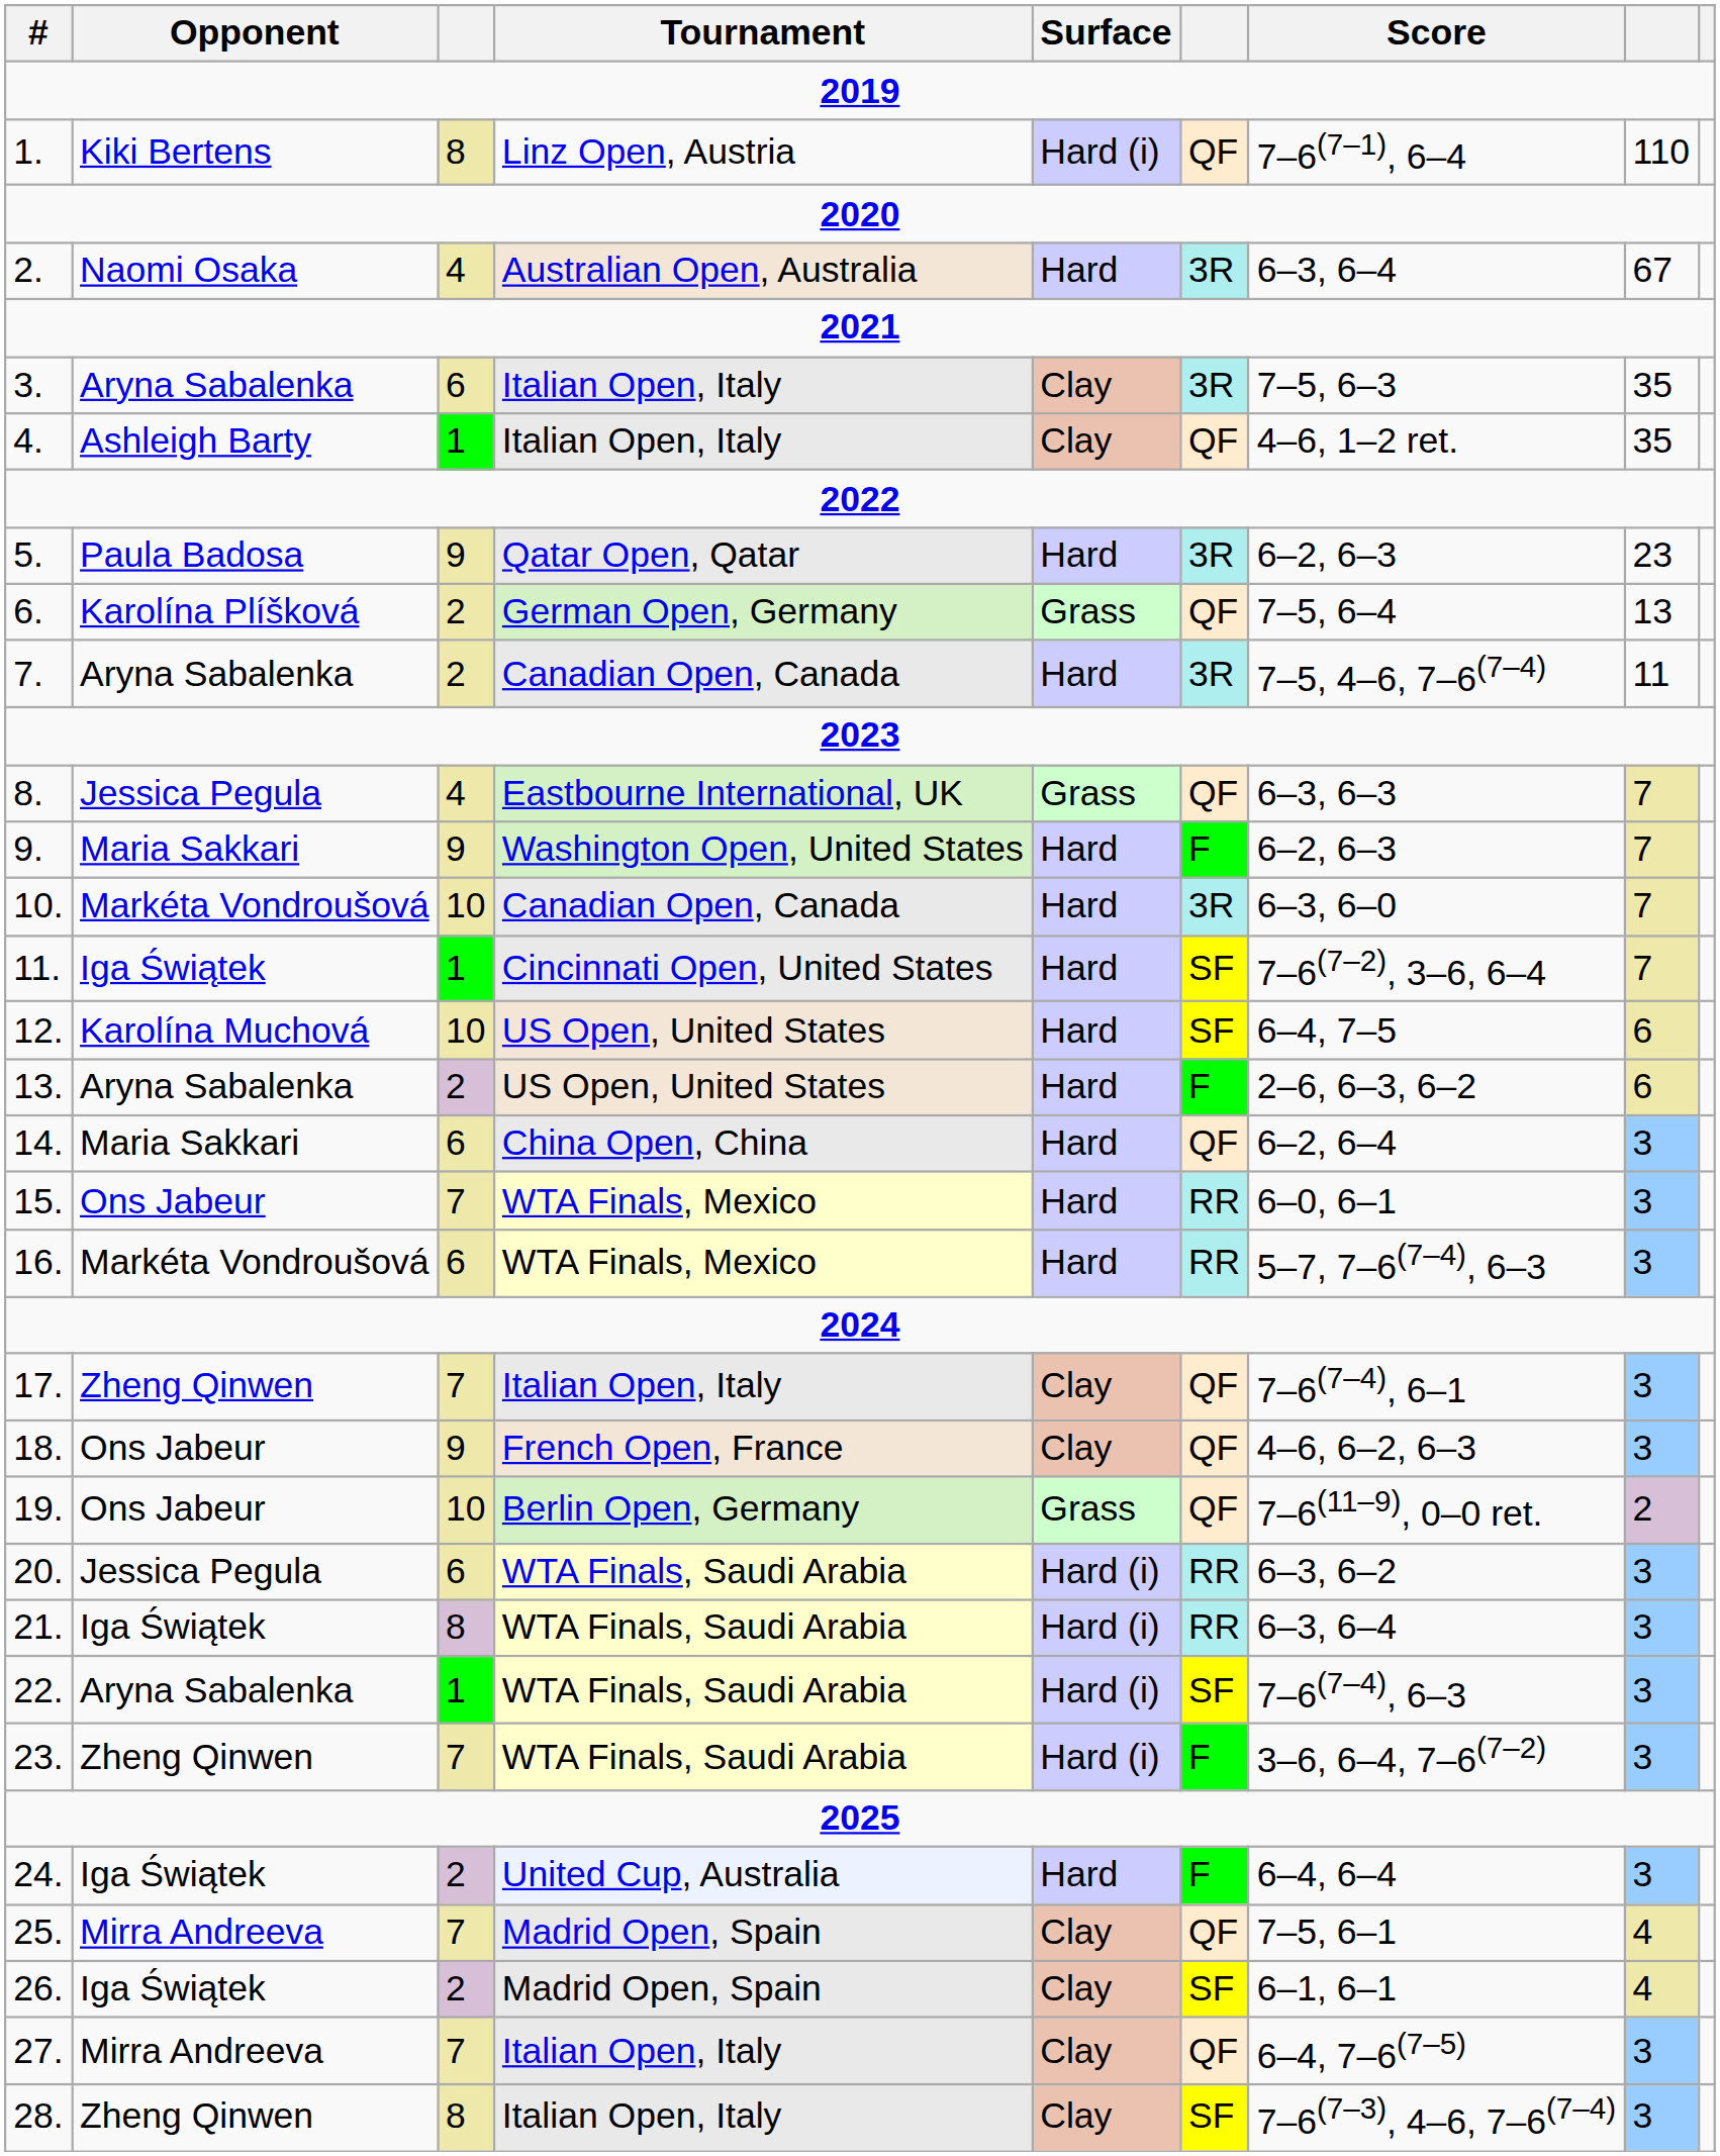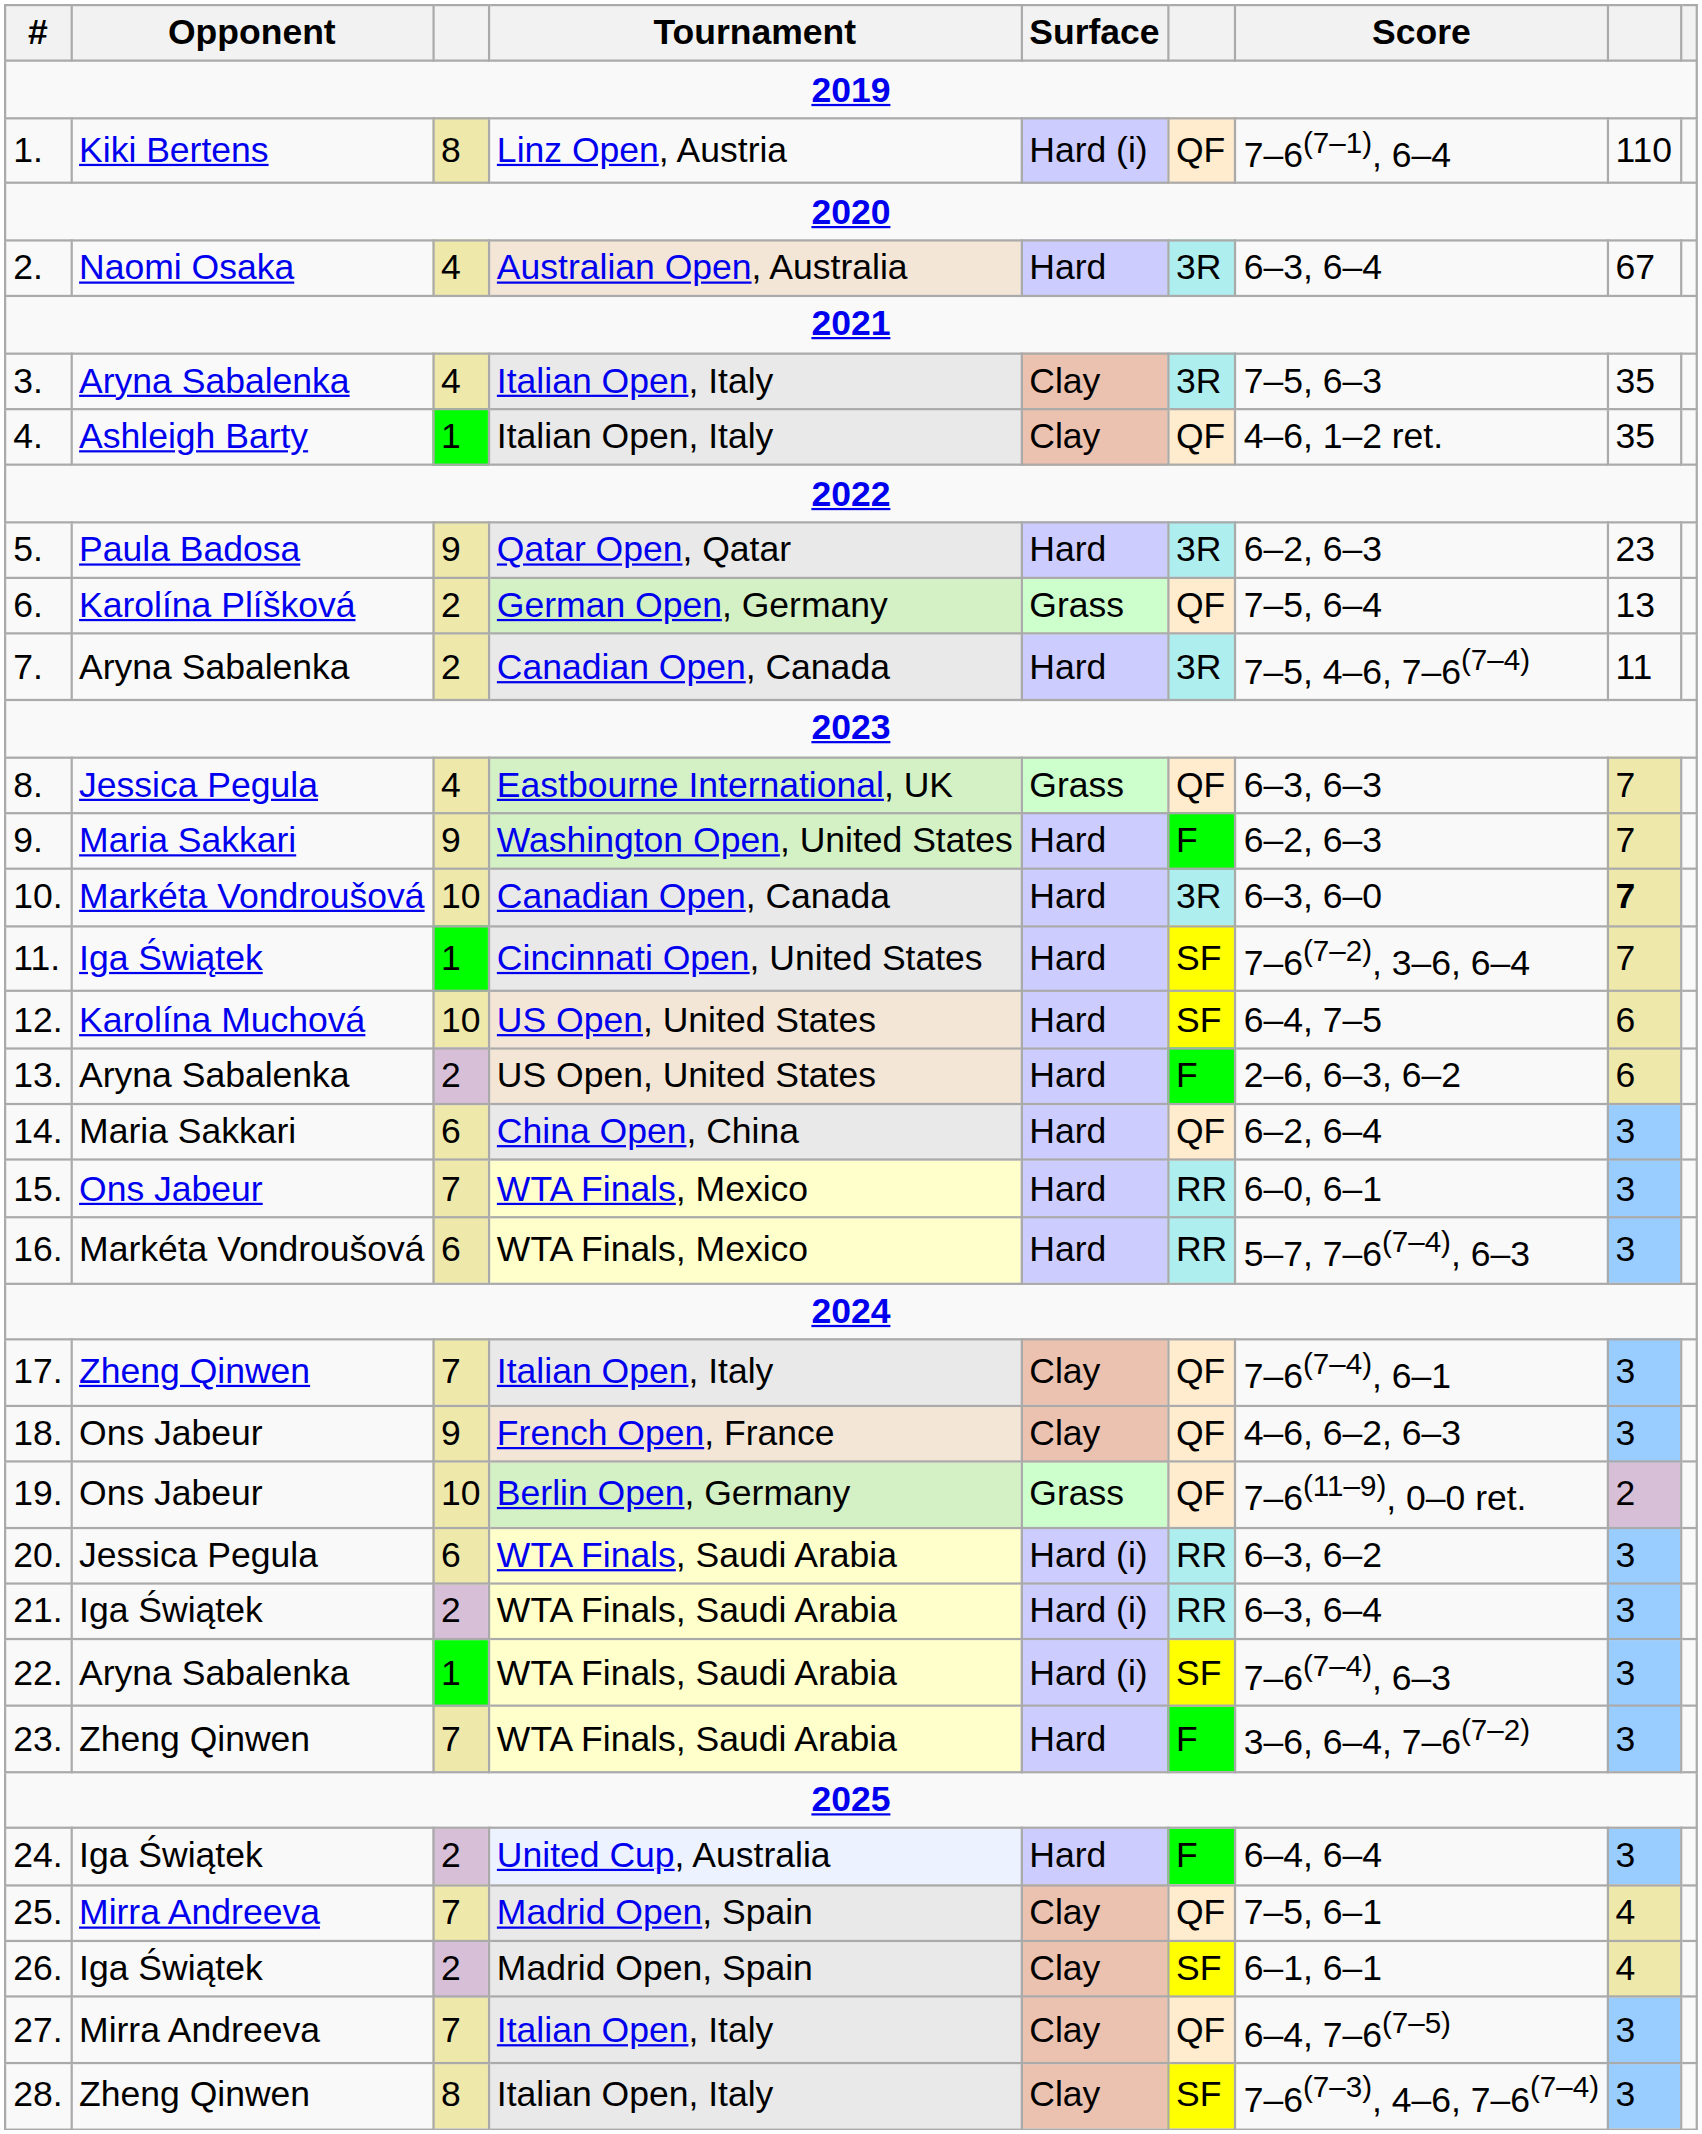3. | column 3: 6 -> 4
10. | column 8: normal -> bold
21. | column 3: 8 -> 2
23. | Surface: Hard (i) -> Hard
